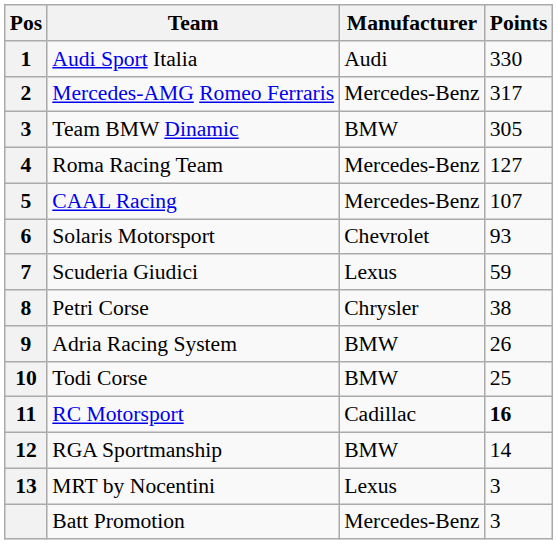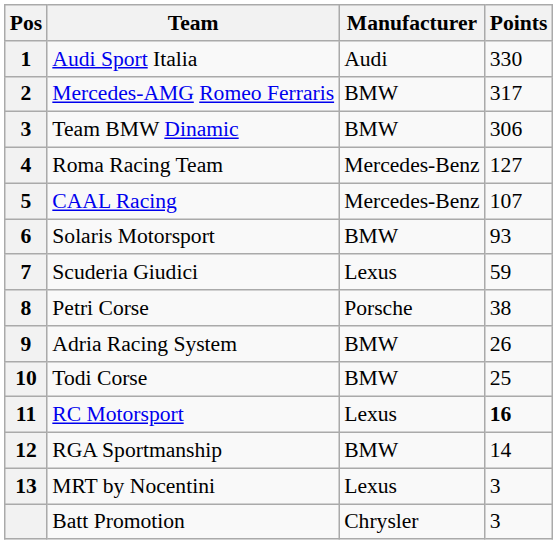Mercedes-AMG Romeo Ferraris | Manufacturer: Mercedes-Benz -> BMW
Team BMW Dinamic | Points: 305 -> 306
Solaris Motorsport | Manufacturer: Chevrolet -> BMW
Petri Corse | Manufacturer: Chrysler -> Porsche
RC Motorsport | Manufacturer: Cadillac -> Lexus
Batt Promotion | Manufacturer: Mercedes-Benz -> Chrysler
